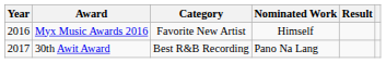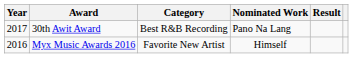rows swapped: Myx Music Awards 2016 <-> 30th Awit Award
